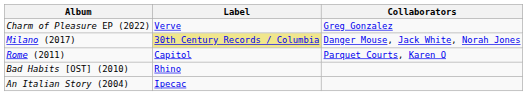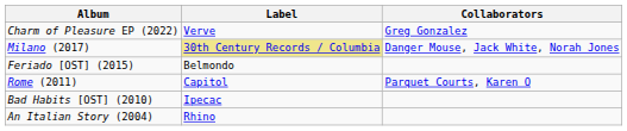+ row: Feriado [OST] (2015) | Belmondo
Bad Habits [OST] (2010) | Label: Rhino -> Ipecac
An Italian Story (2004) | Label: Ipecac -> Rhino
